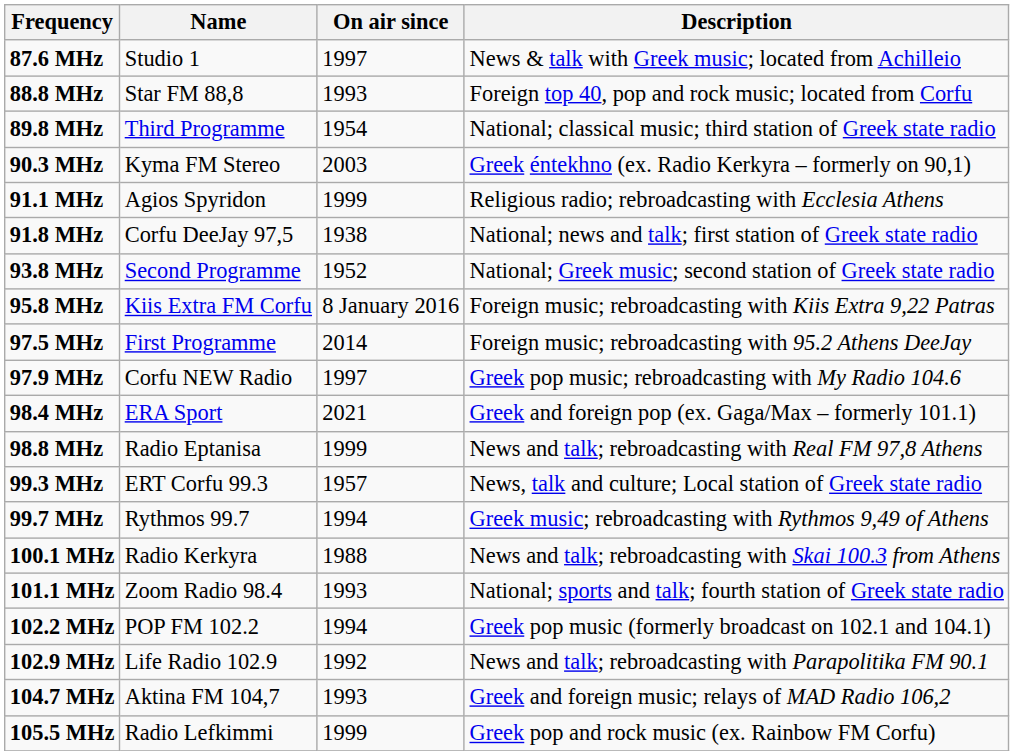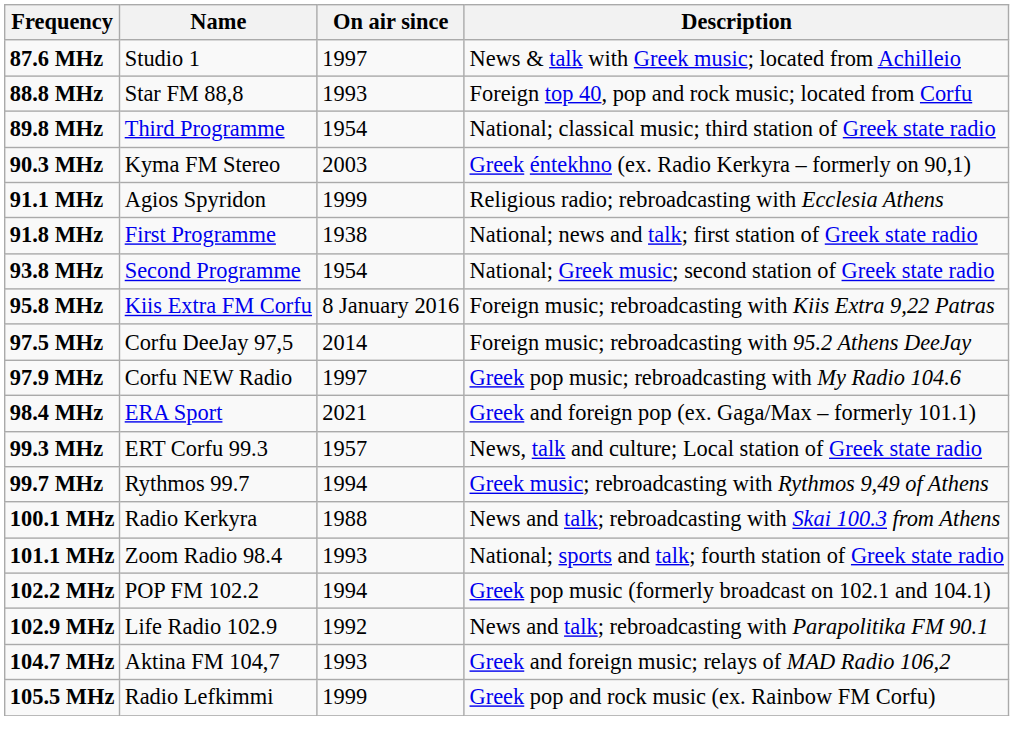91.8 MHz | Name: Corfu DeeJay 97,5 -> First Programme
93.8 MHz | On air since: 1952 -> 1954
97.5 MHz | Name: First Programme -> Corfu DeeJay 97,5
- row: 98.8 MHz | Radio Eptanisa | 1999 | News and talk; rebroadcasting with Real FM 97,8 Athens
